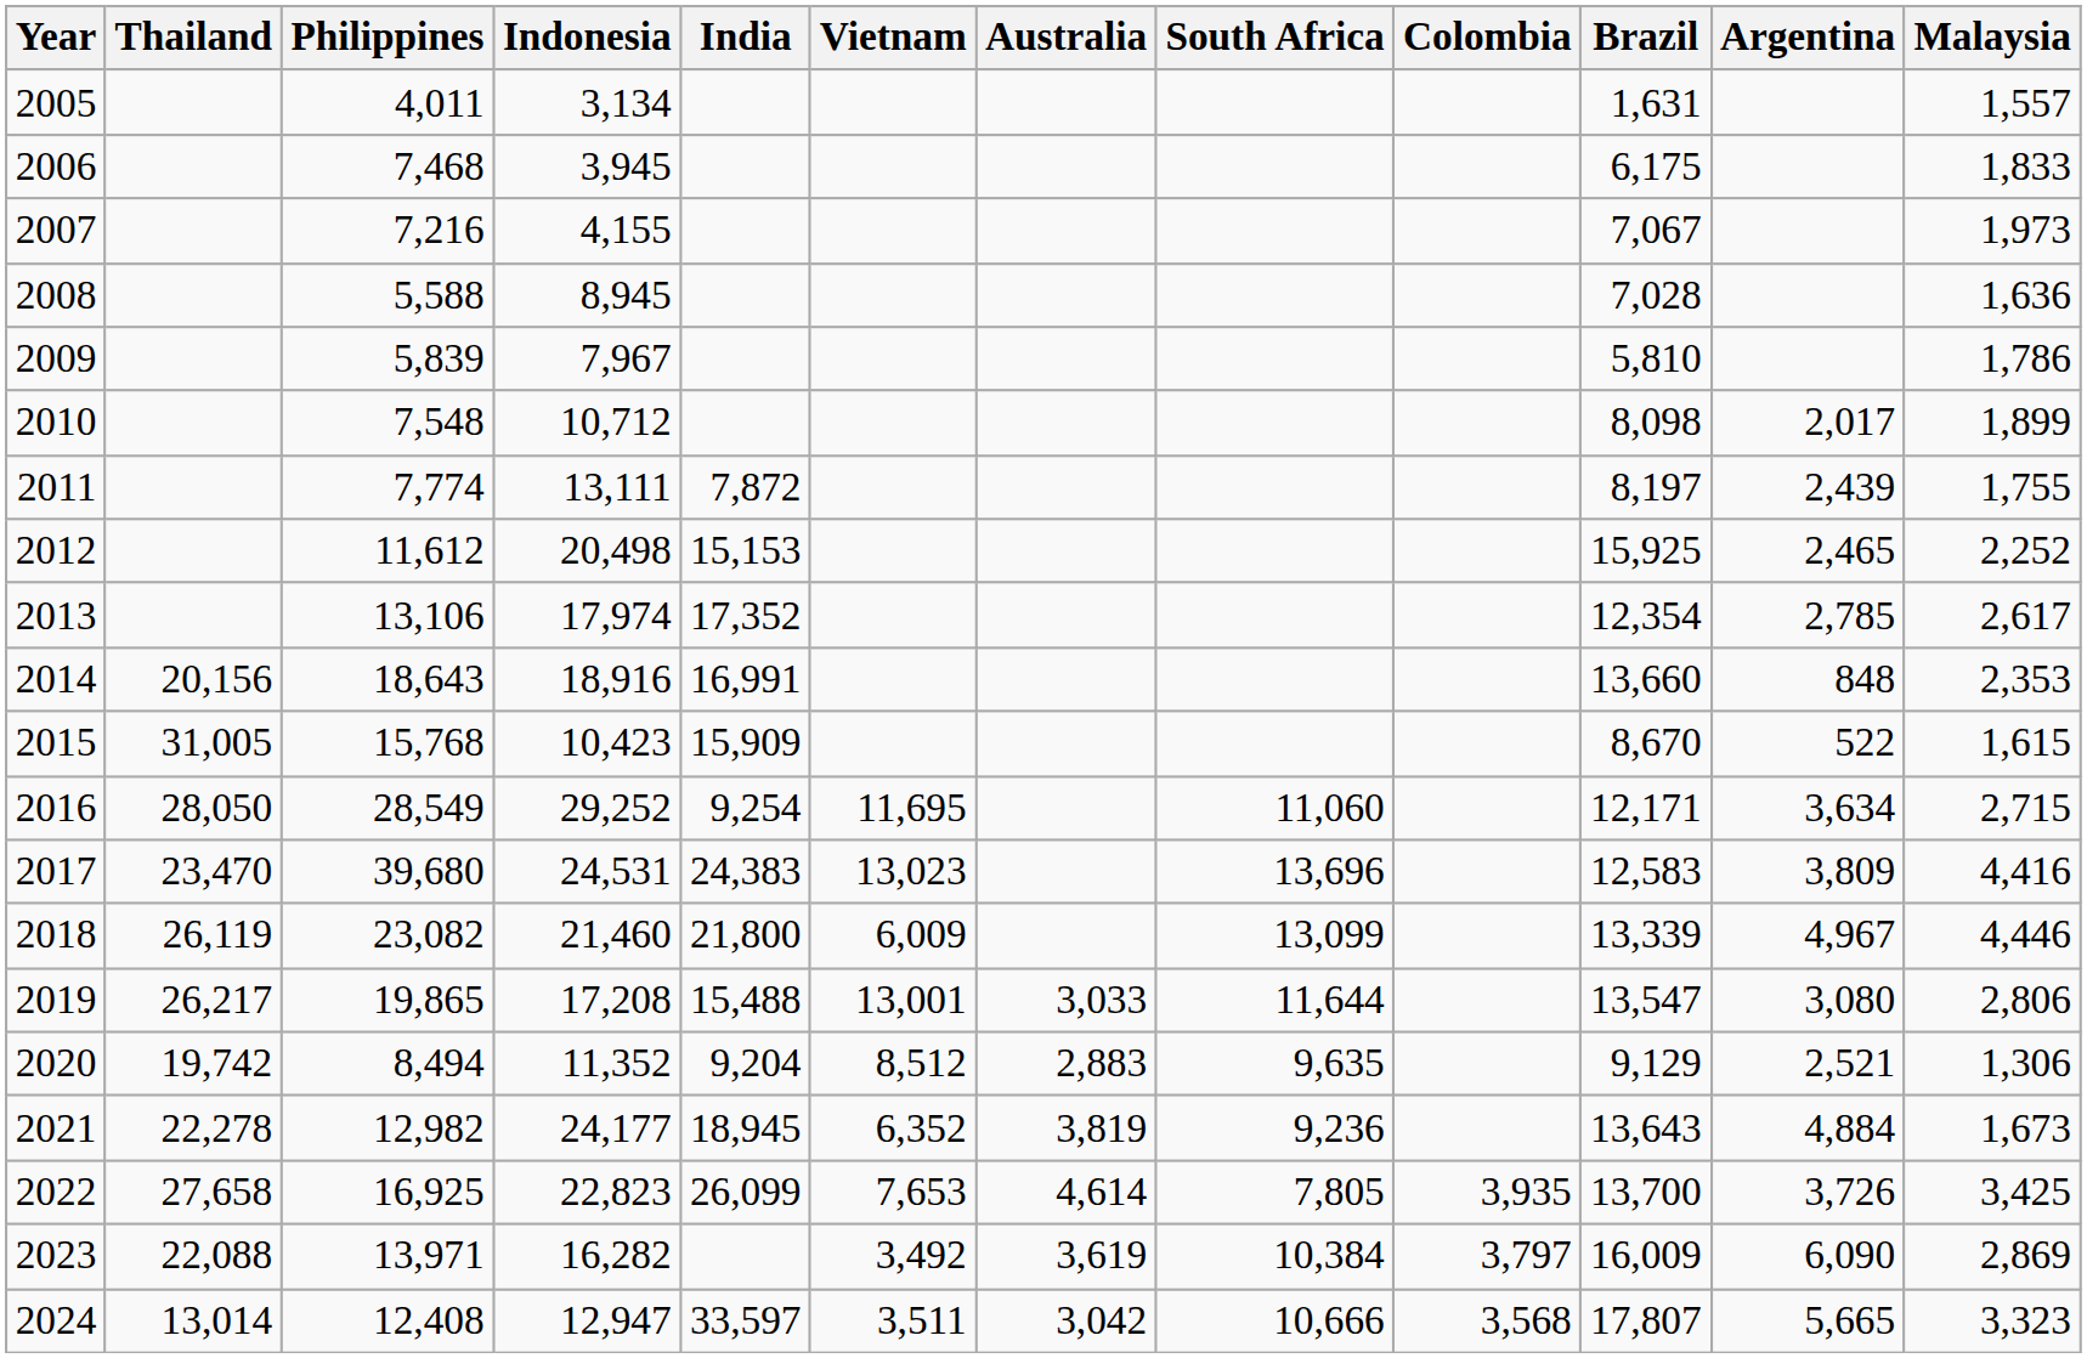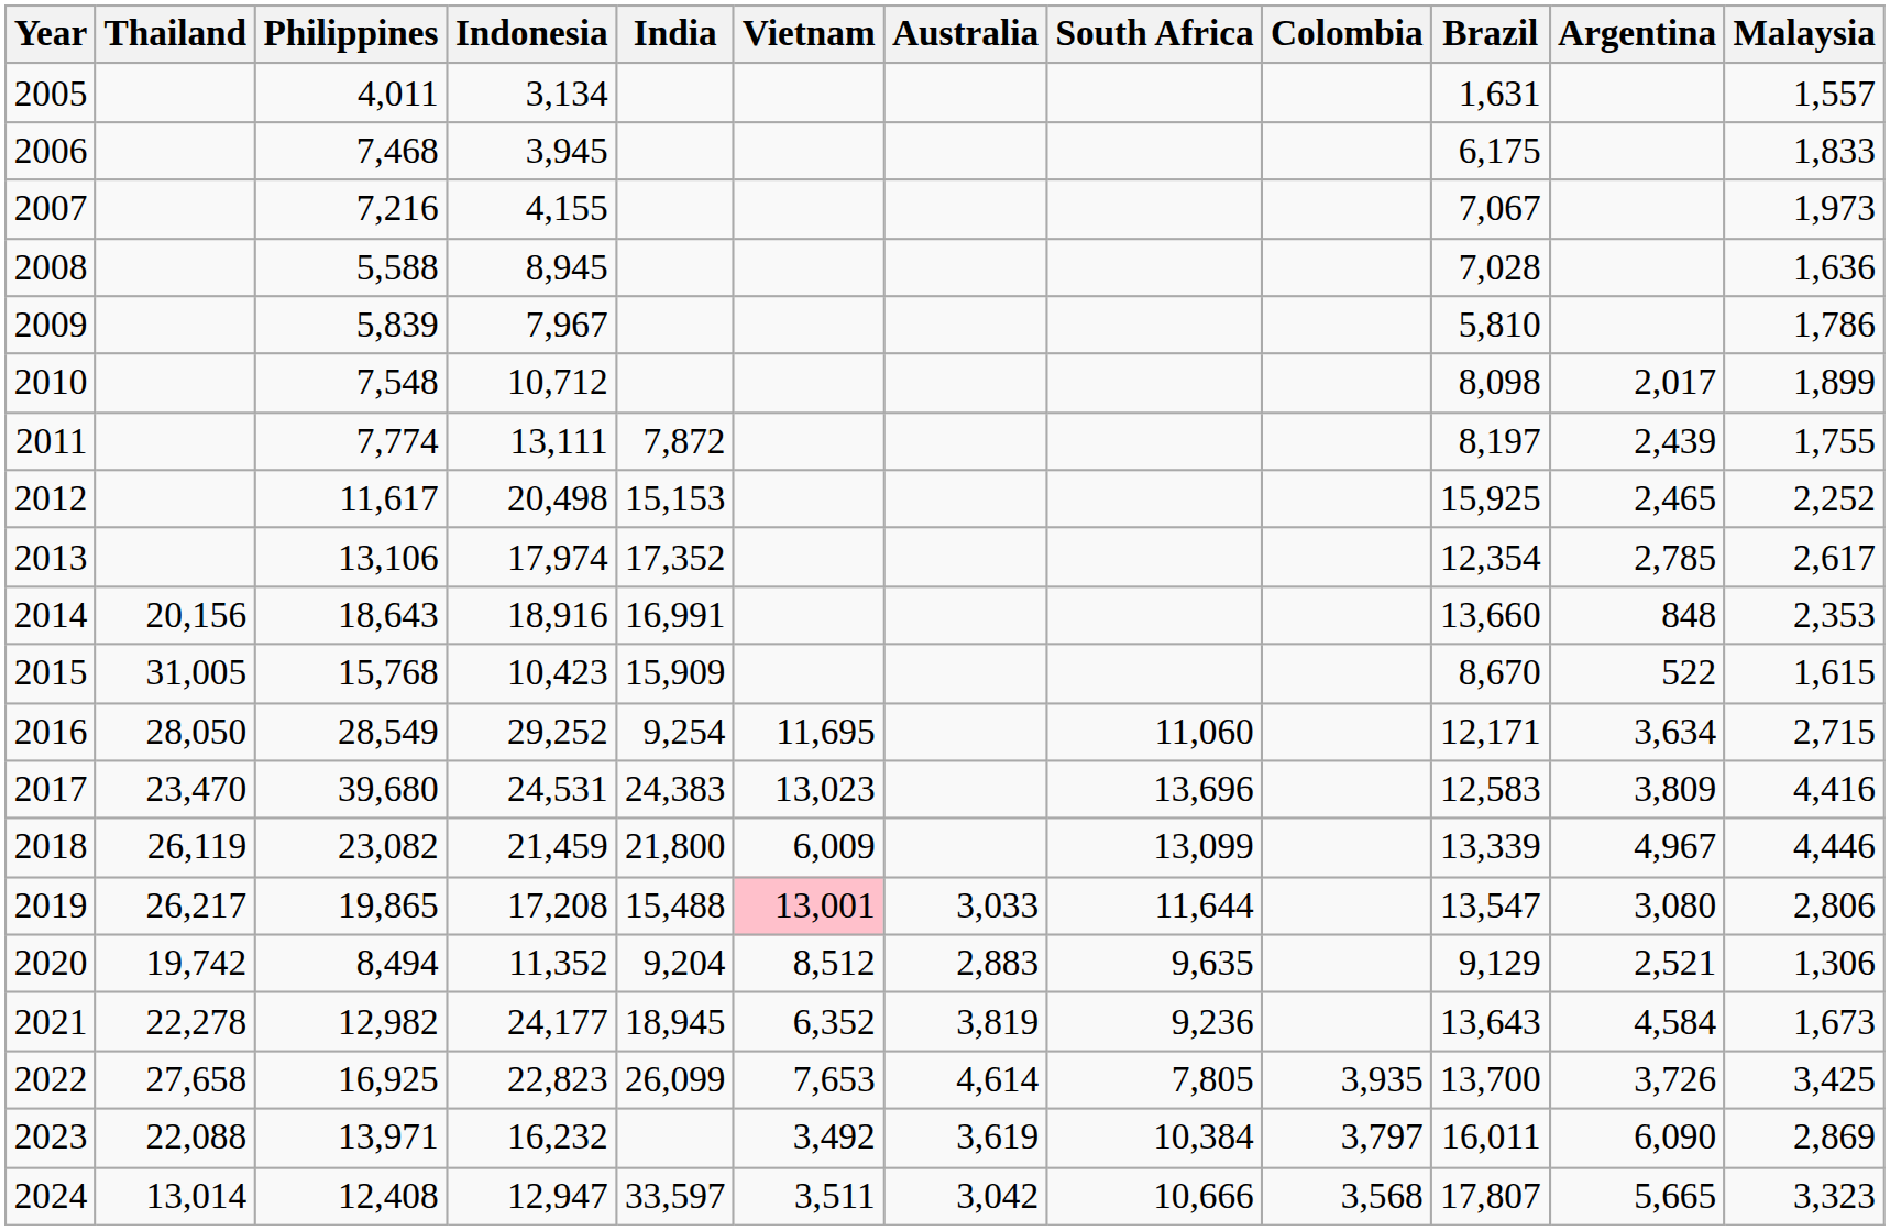2012 | Philippines: 11,612 -> 11,617
2018 | Indonesia: 21,460 -> 21,459
2019 | Vietnam: no background -> pink background
2021 | Argentina: 4,884 -> 4,584
2023 | Indonesia: 16,282 -> 16,232
2023 | Brazil: 16,009 -> 16,011
